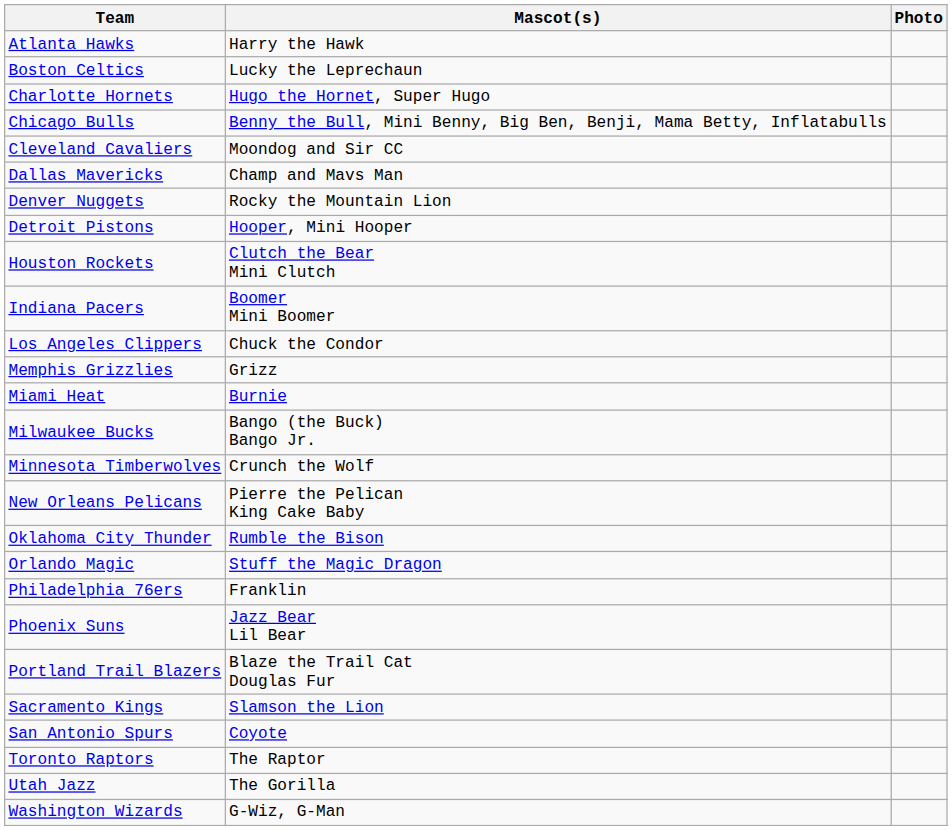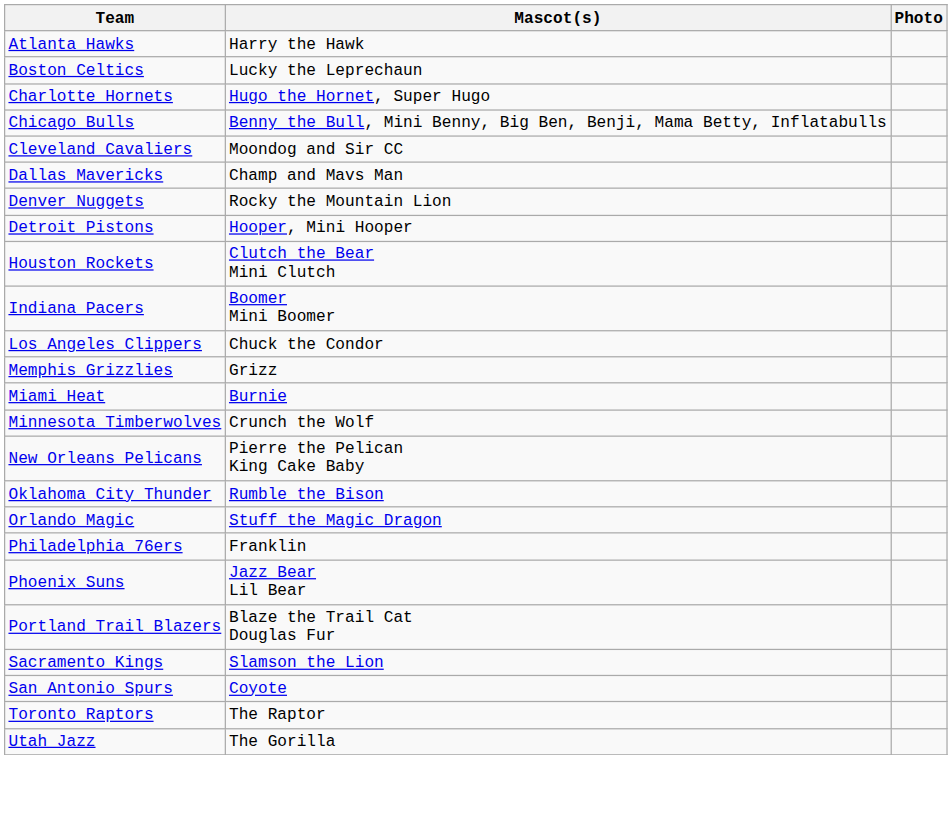- row: Milwaukee Bucks | Bango (the Buck) Bango Jr.
- row: Washington Wizards | G-Wiz, G-Man
